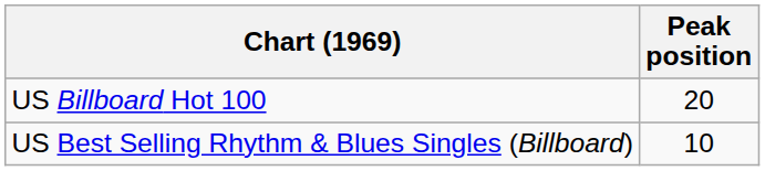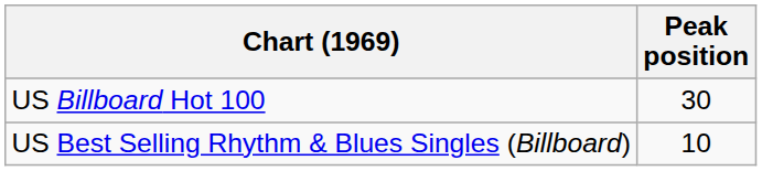US Billboard Hot 100 | Peak position: 20 -> 30
